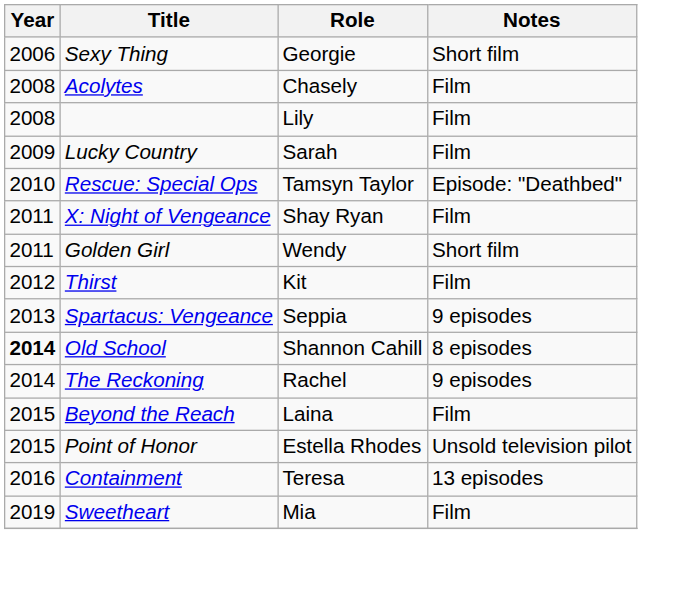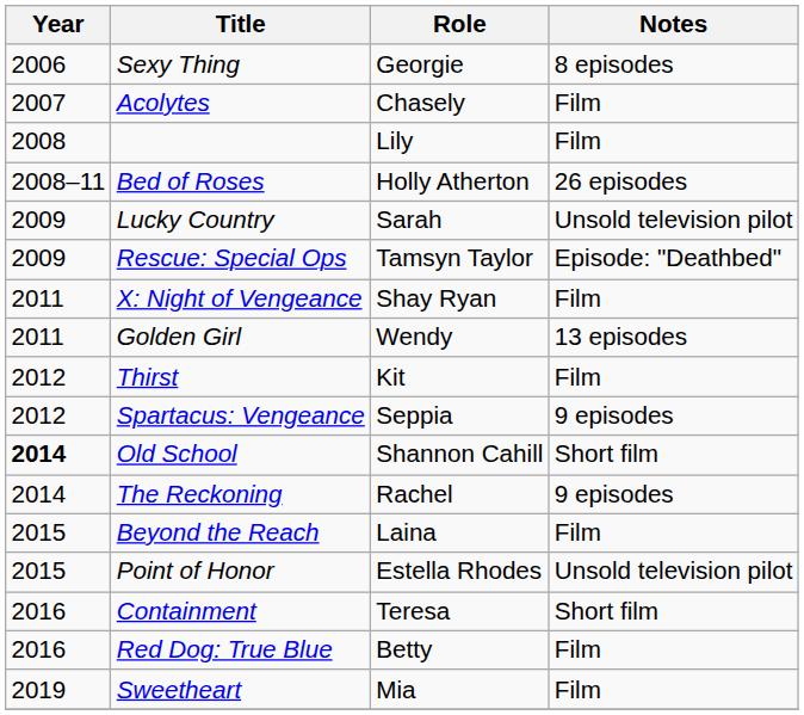Sexy Thing | Notes: Short film -> 8 episodes
Acolytes | Year: 2008 -> 2007
+ row: 2008–11 | Bed of Roses | Holly Atherton | 26 episodes
Lucky Country | Notes: Film -> Unsold television pilot
Rescue: Special Ops | Year: 2010 -> 2009
Golden Girl | Notes: Short film -> 13 episodes
Spartacus: Vengeance | Year: 2013 -> 2012
Old School | Notes: 8 episodes -> Short film
Containment | Notes: 13 episodes -> Short film
+ row: 2016 | Red Dog: True Blue | Betty | Film
